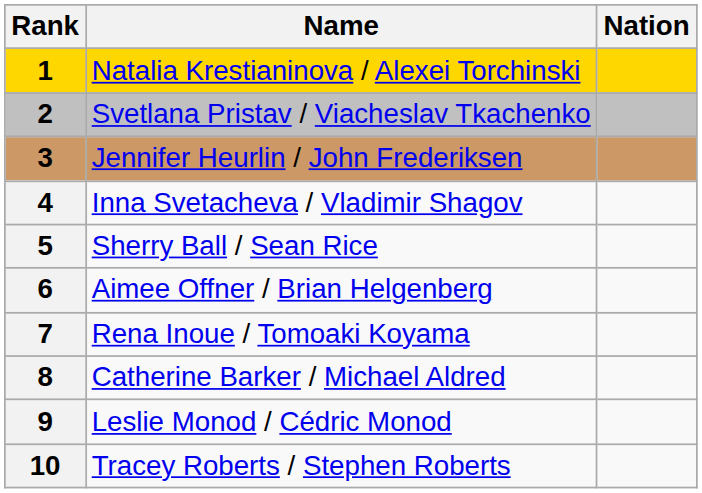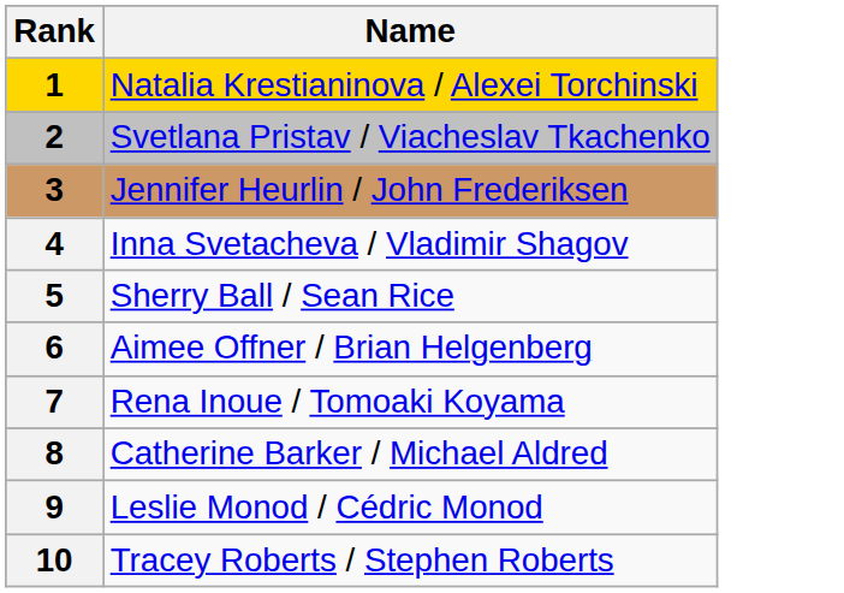- column: Nation
